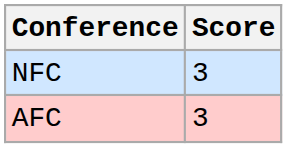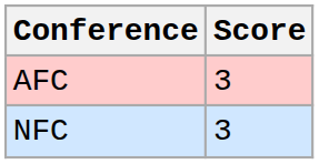rows swapped: AFC <-> NFC
